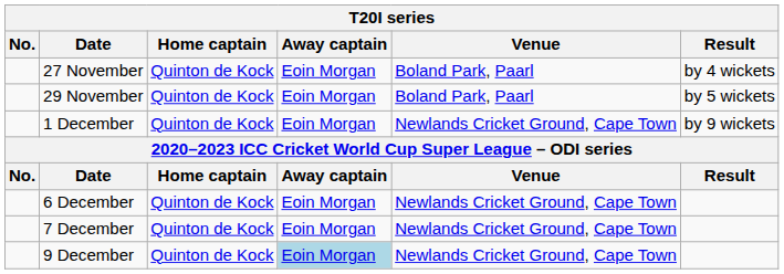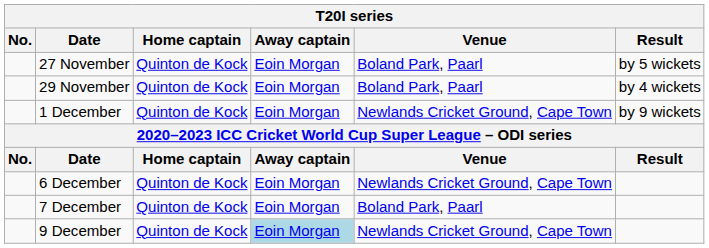27 November | Result: by 4 wickets -> by 5 wickets
29 November | Result: by 5 wickets -> by 4 wickets
7 December | Venue: Newlands Cricket Ground, Cape Town -> Boland Park, Paarl
